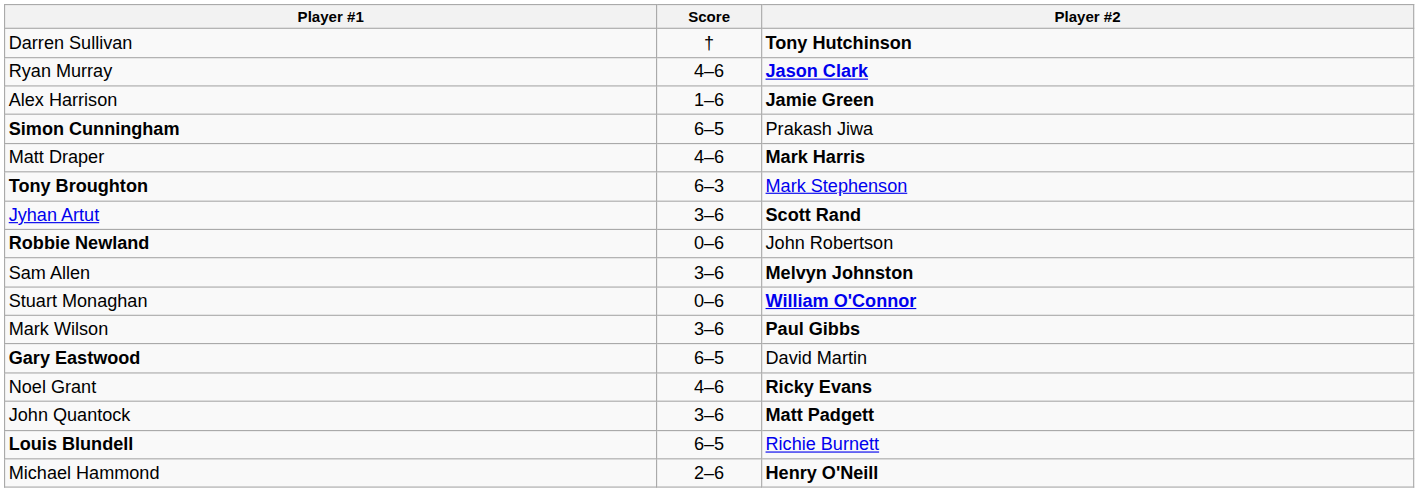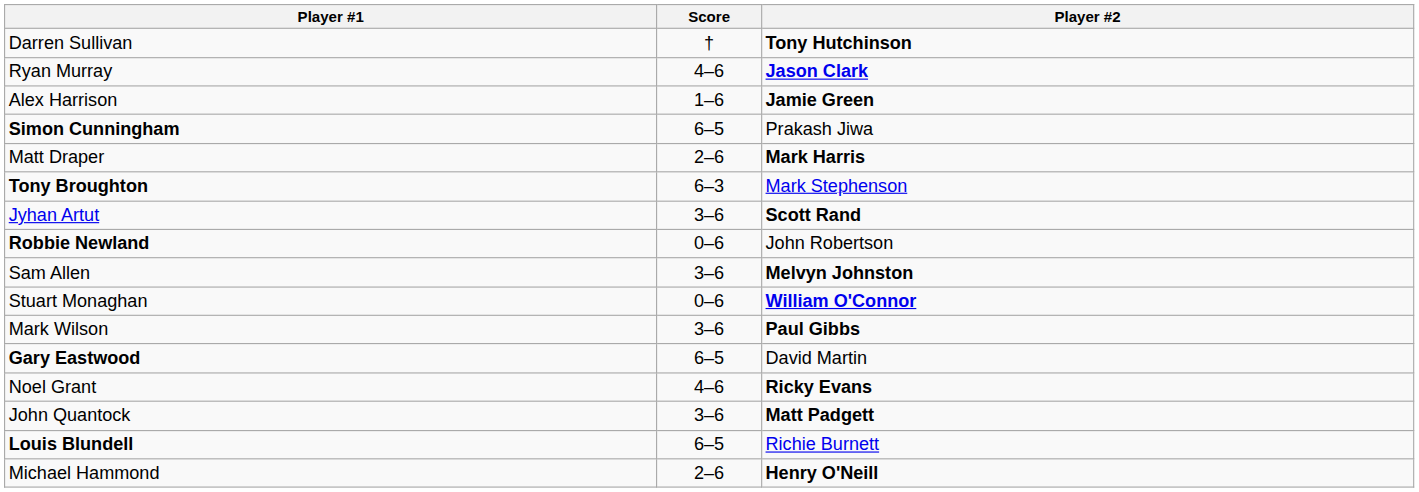Matt Draper | Score: 4–6 -> 2–6
